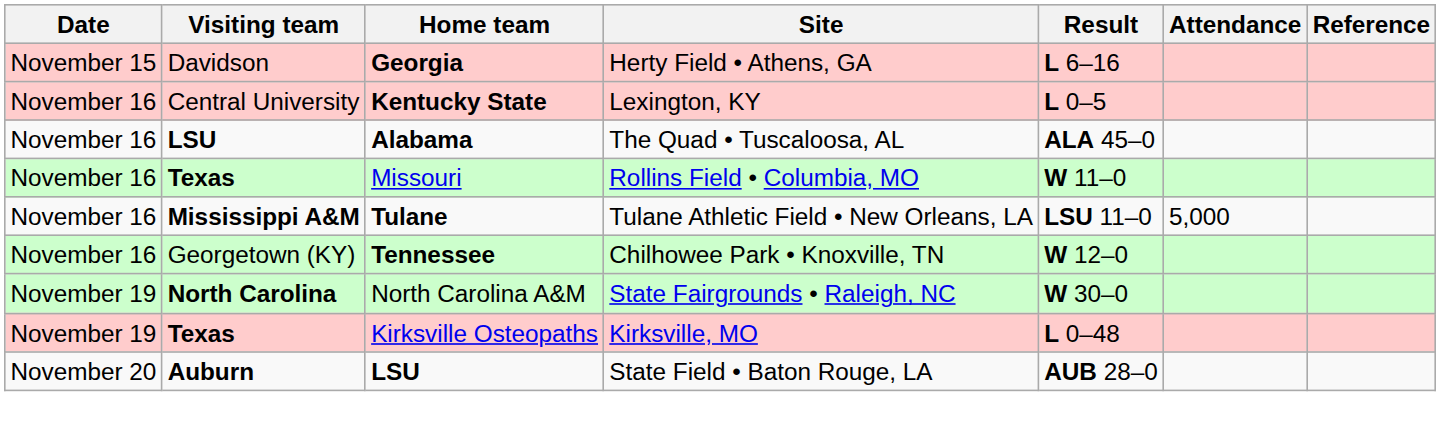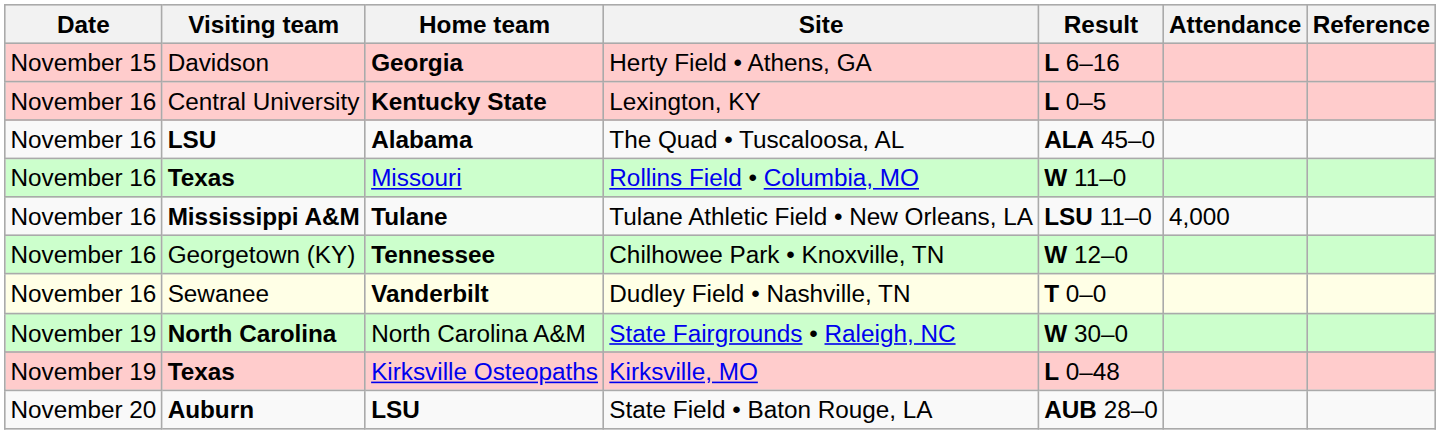Tulane | Attendance: 5,000 -> 4,000
+ row: November 16 | Sewanee | Vanderbilt | Dudley Field • Nashville, TN | T 0–0
